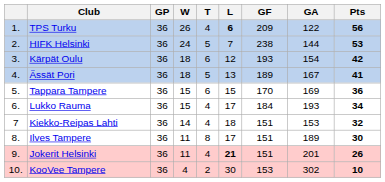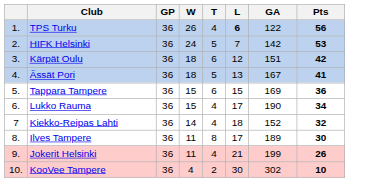- column: GF | 209 | 238 | 193 | 189 | 170 | 184 | 151 | 151 | 151 | 153
HIFK Helsinki | GA: 144 -> 142
Kärpät Oulu | GA: 154 -> 151
Lukko Rauma | GA: 193 -> 190
Kiekko-Reipas Lahti | GA: 153 -> 152
Jokerit Helsinki | L: bold -> normal
Jokerit Helsinki | GA: 201 -> 199
